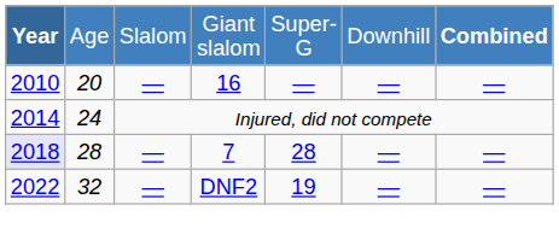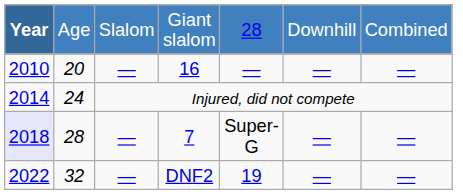Giant slalom | column 5: Super-G -> 28
Giant slalom | column 7: bold -> normal
7 | column 5: 28 -> Super-G
